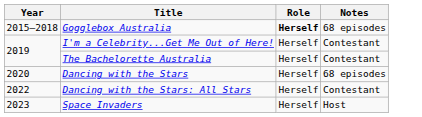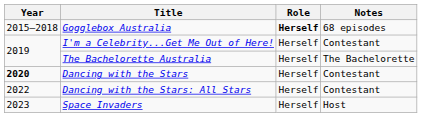The Bachelorette Australia | Notes: Contestant -> The Bachelorette
Dancing with the Stars | Year: normal -> bold
Dancing with the Stars | Notes: 68 episodes -> Contestant
